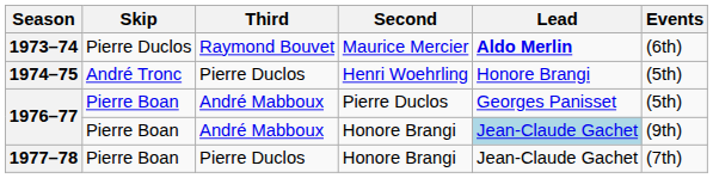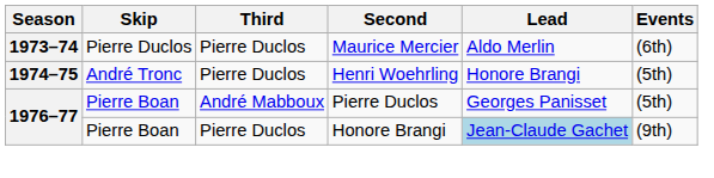1973–74 | Third: Raymond Bouvet -> Pierre Duclos
1973–74 | Lead: bold -> normal
1976–77 / Honore Brangi | Third: André Mabboux -> Pierre Duclos
- row: 1977–78 | Pierre Boan | Pierre Duclos | Honore Brangi | Jean-Claude Gachet | (7th)
